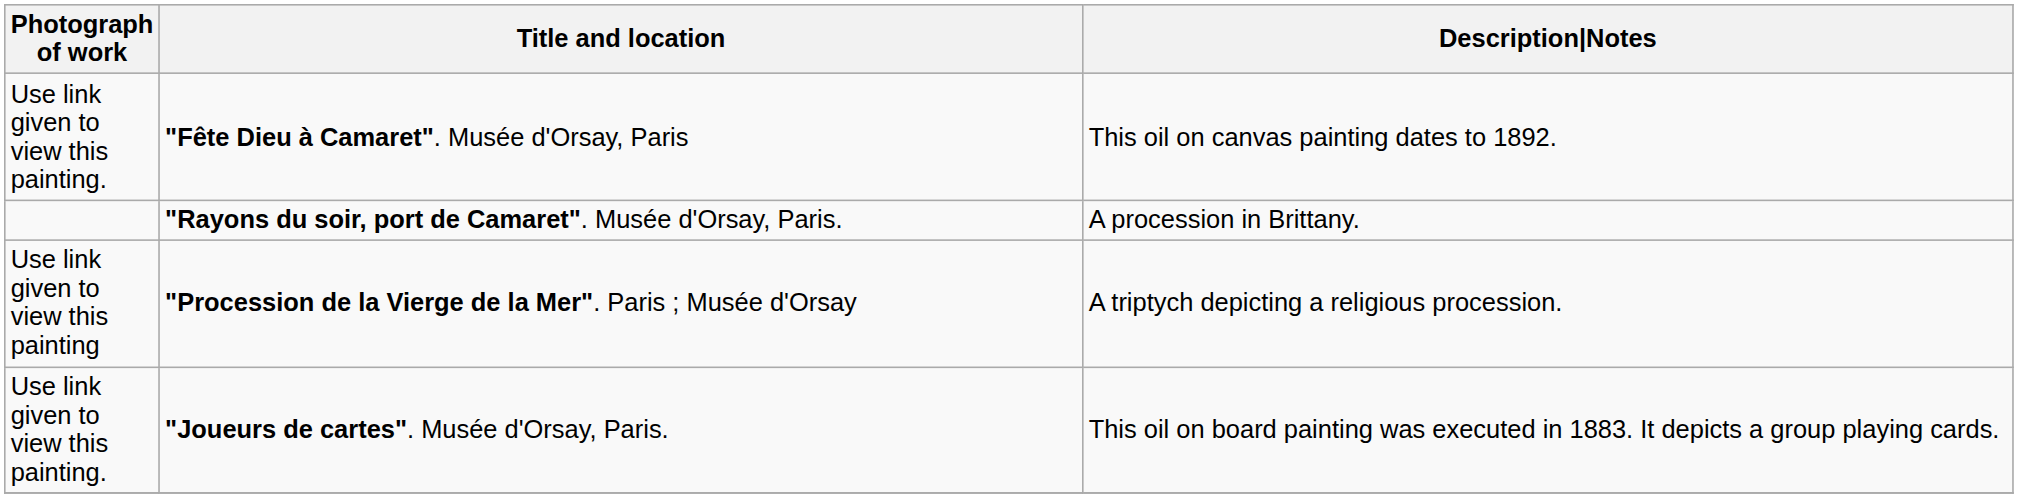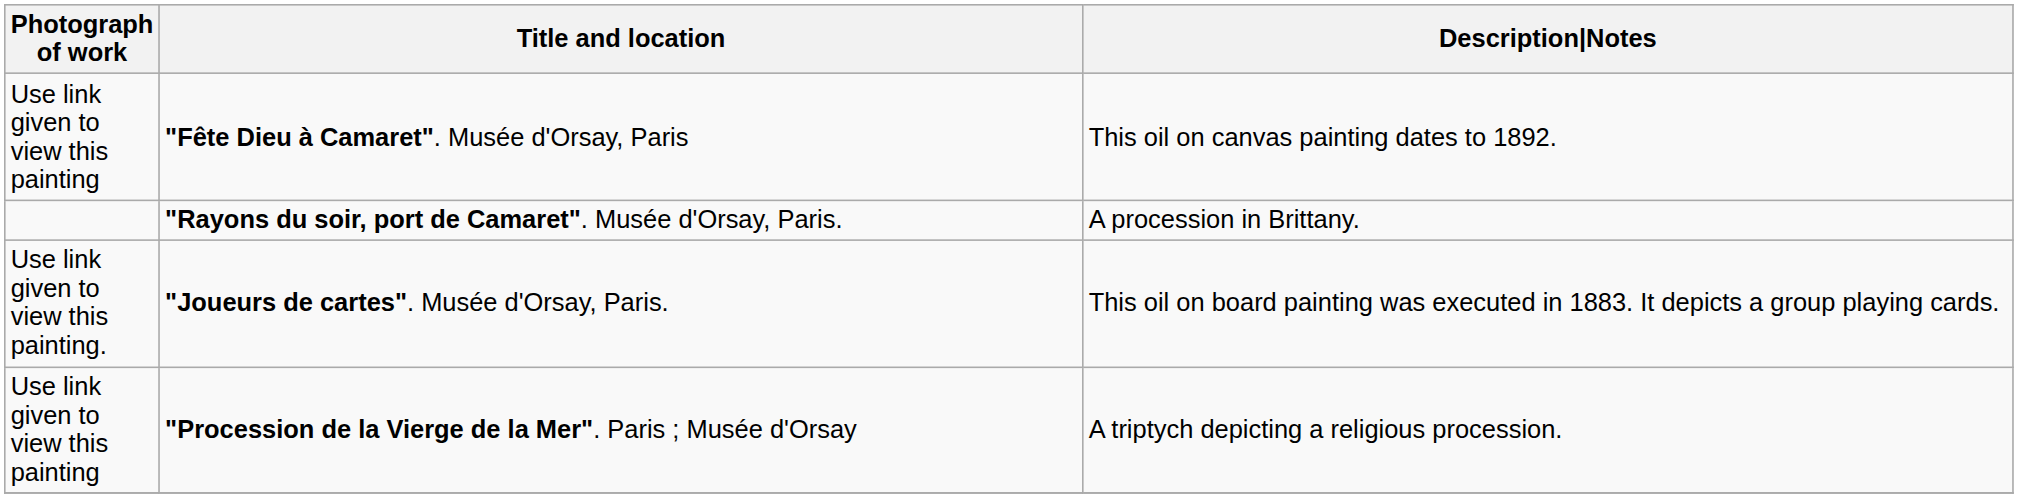"Fête Dieu à Camaret". Musée d'Orsay, Paris | Photograph of work: Use link given to view this painting. -> Use link given to view this painting
rows swapped: "Joueurs de cartes". Musée d'Orsay, Paris. <-> "Procession de la Vierge de la Mer". Paris ; Musée d'Orsay
